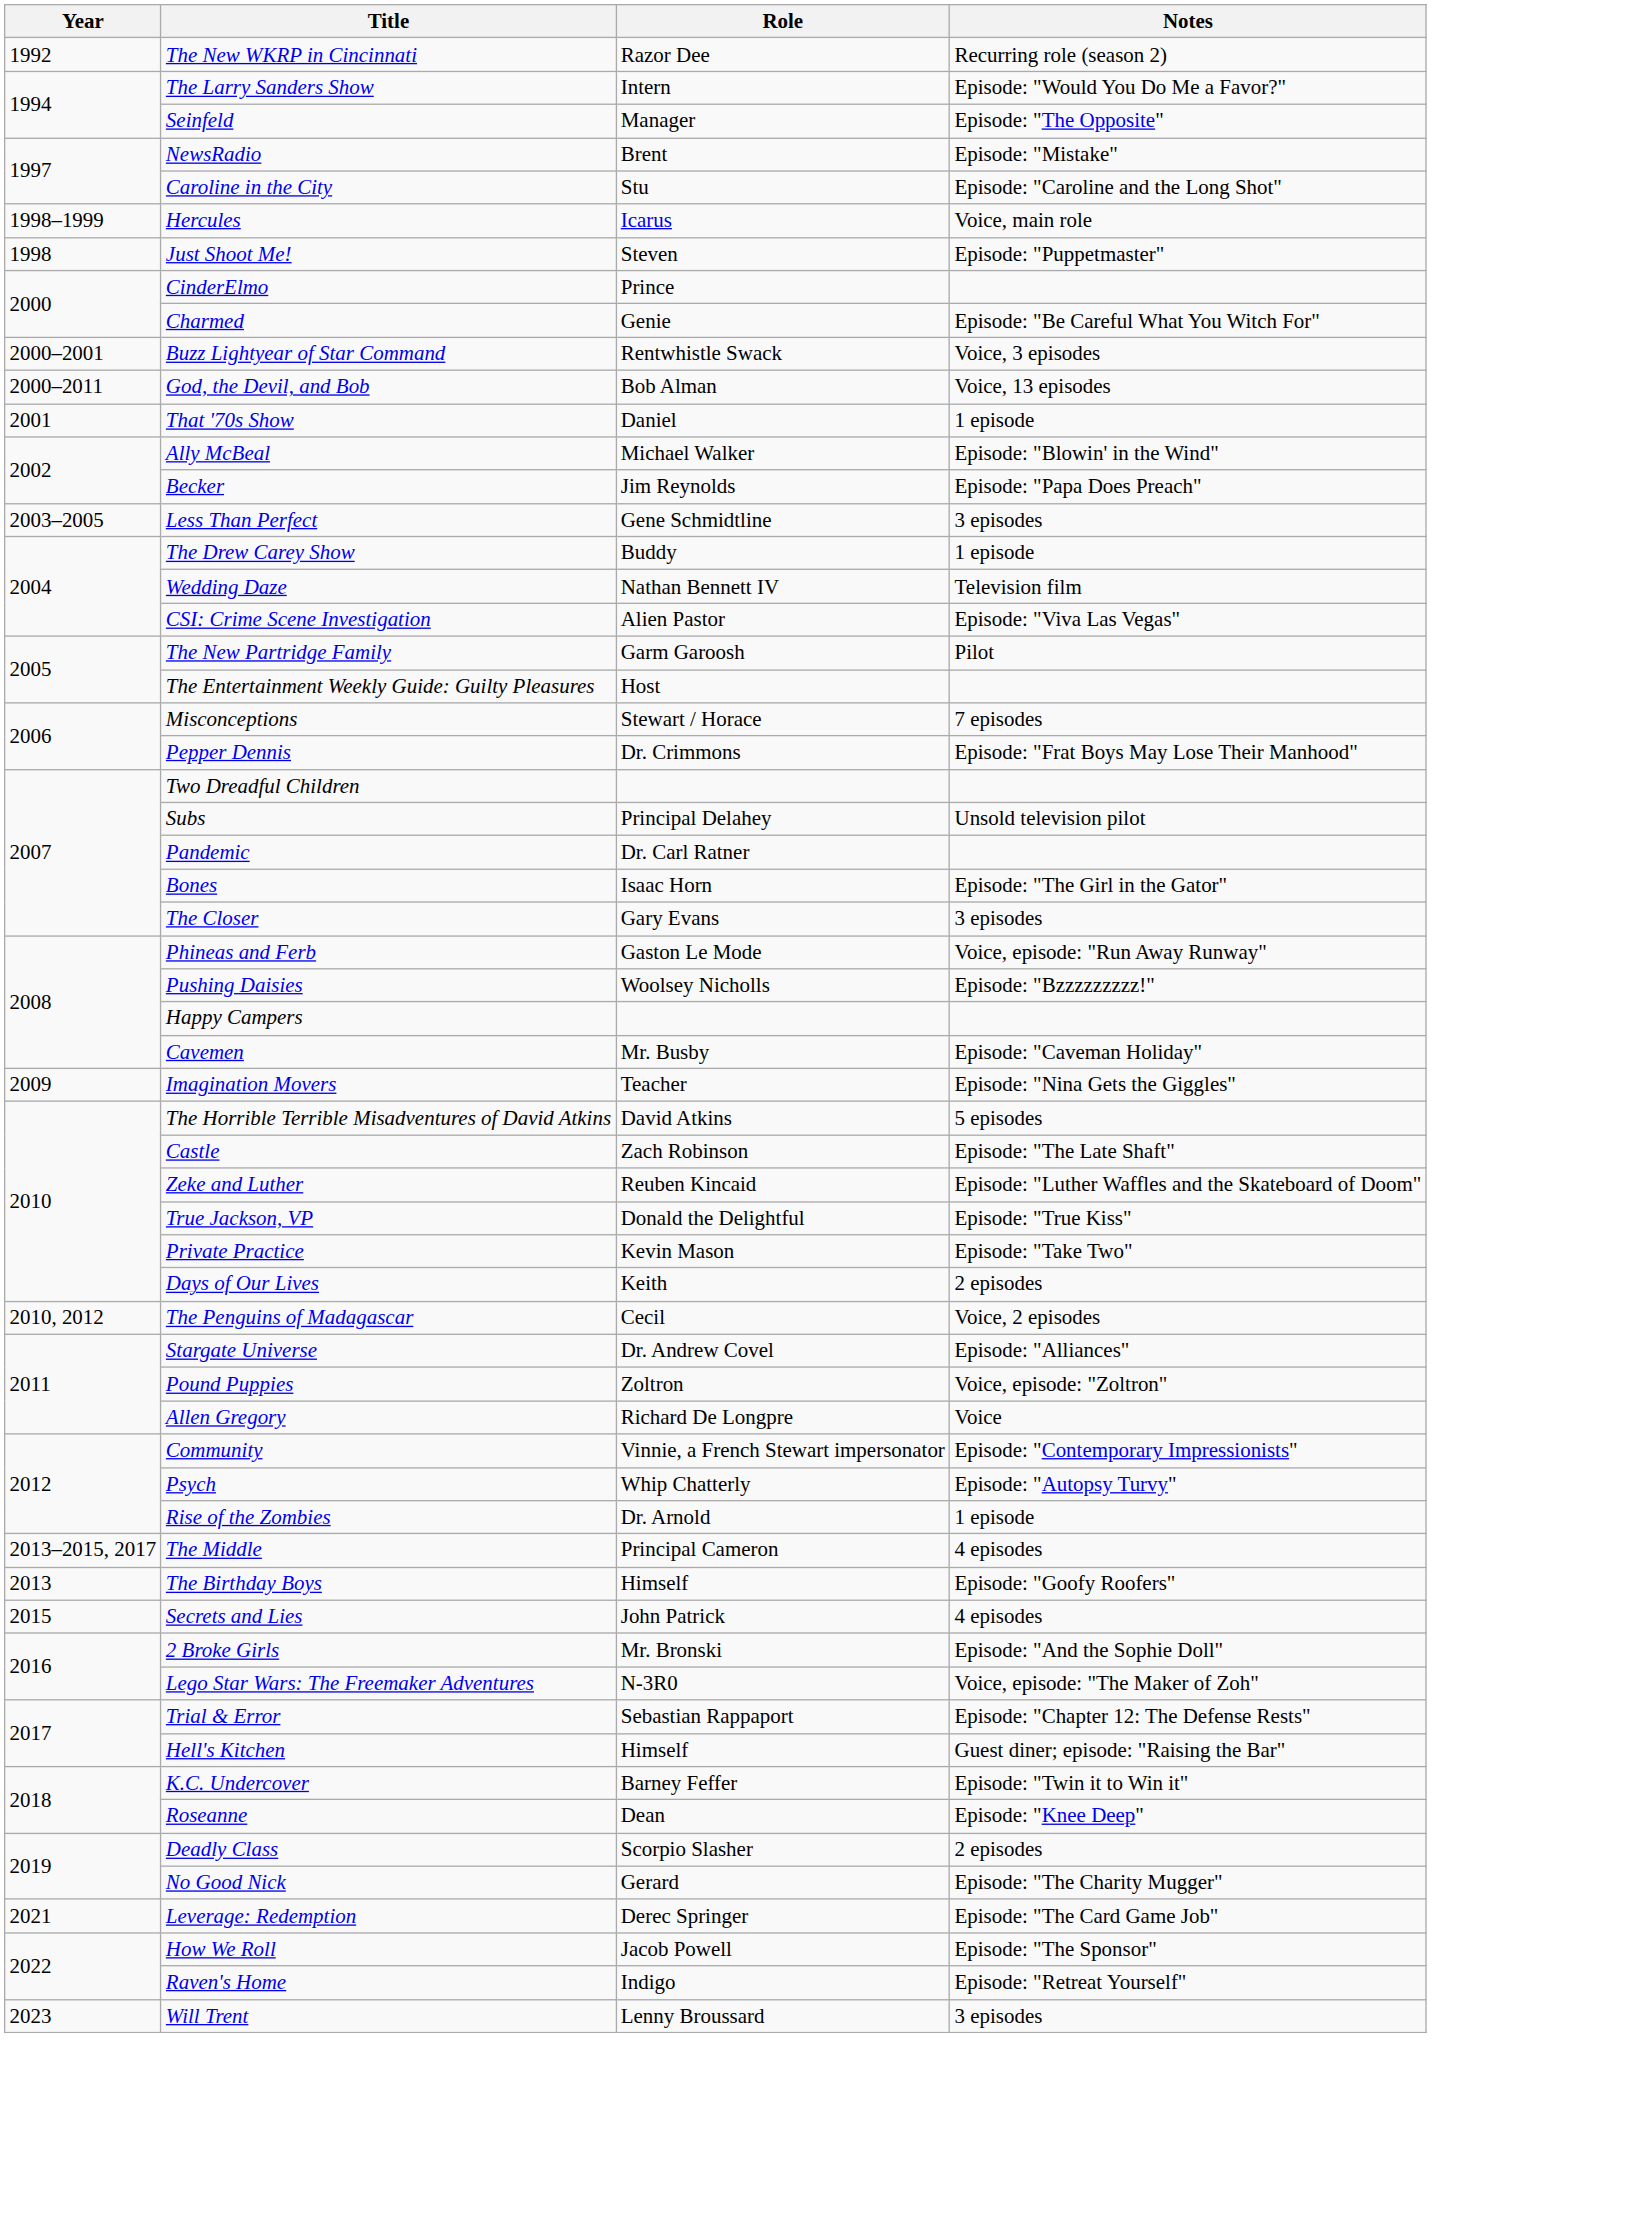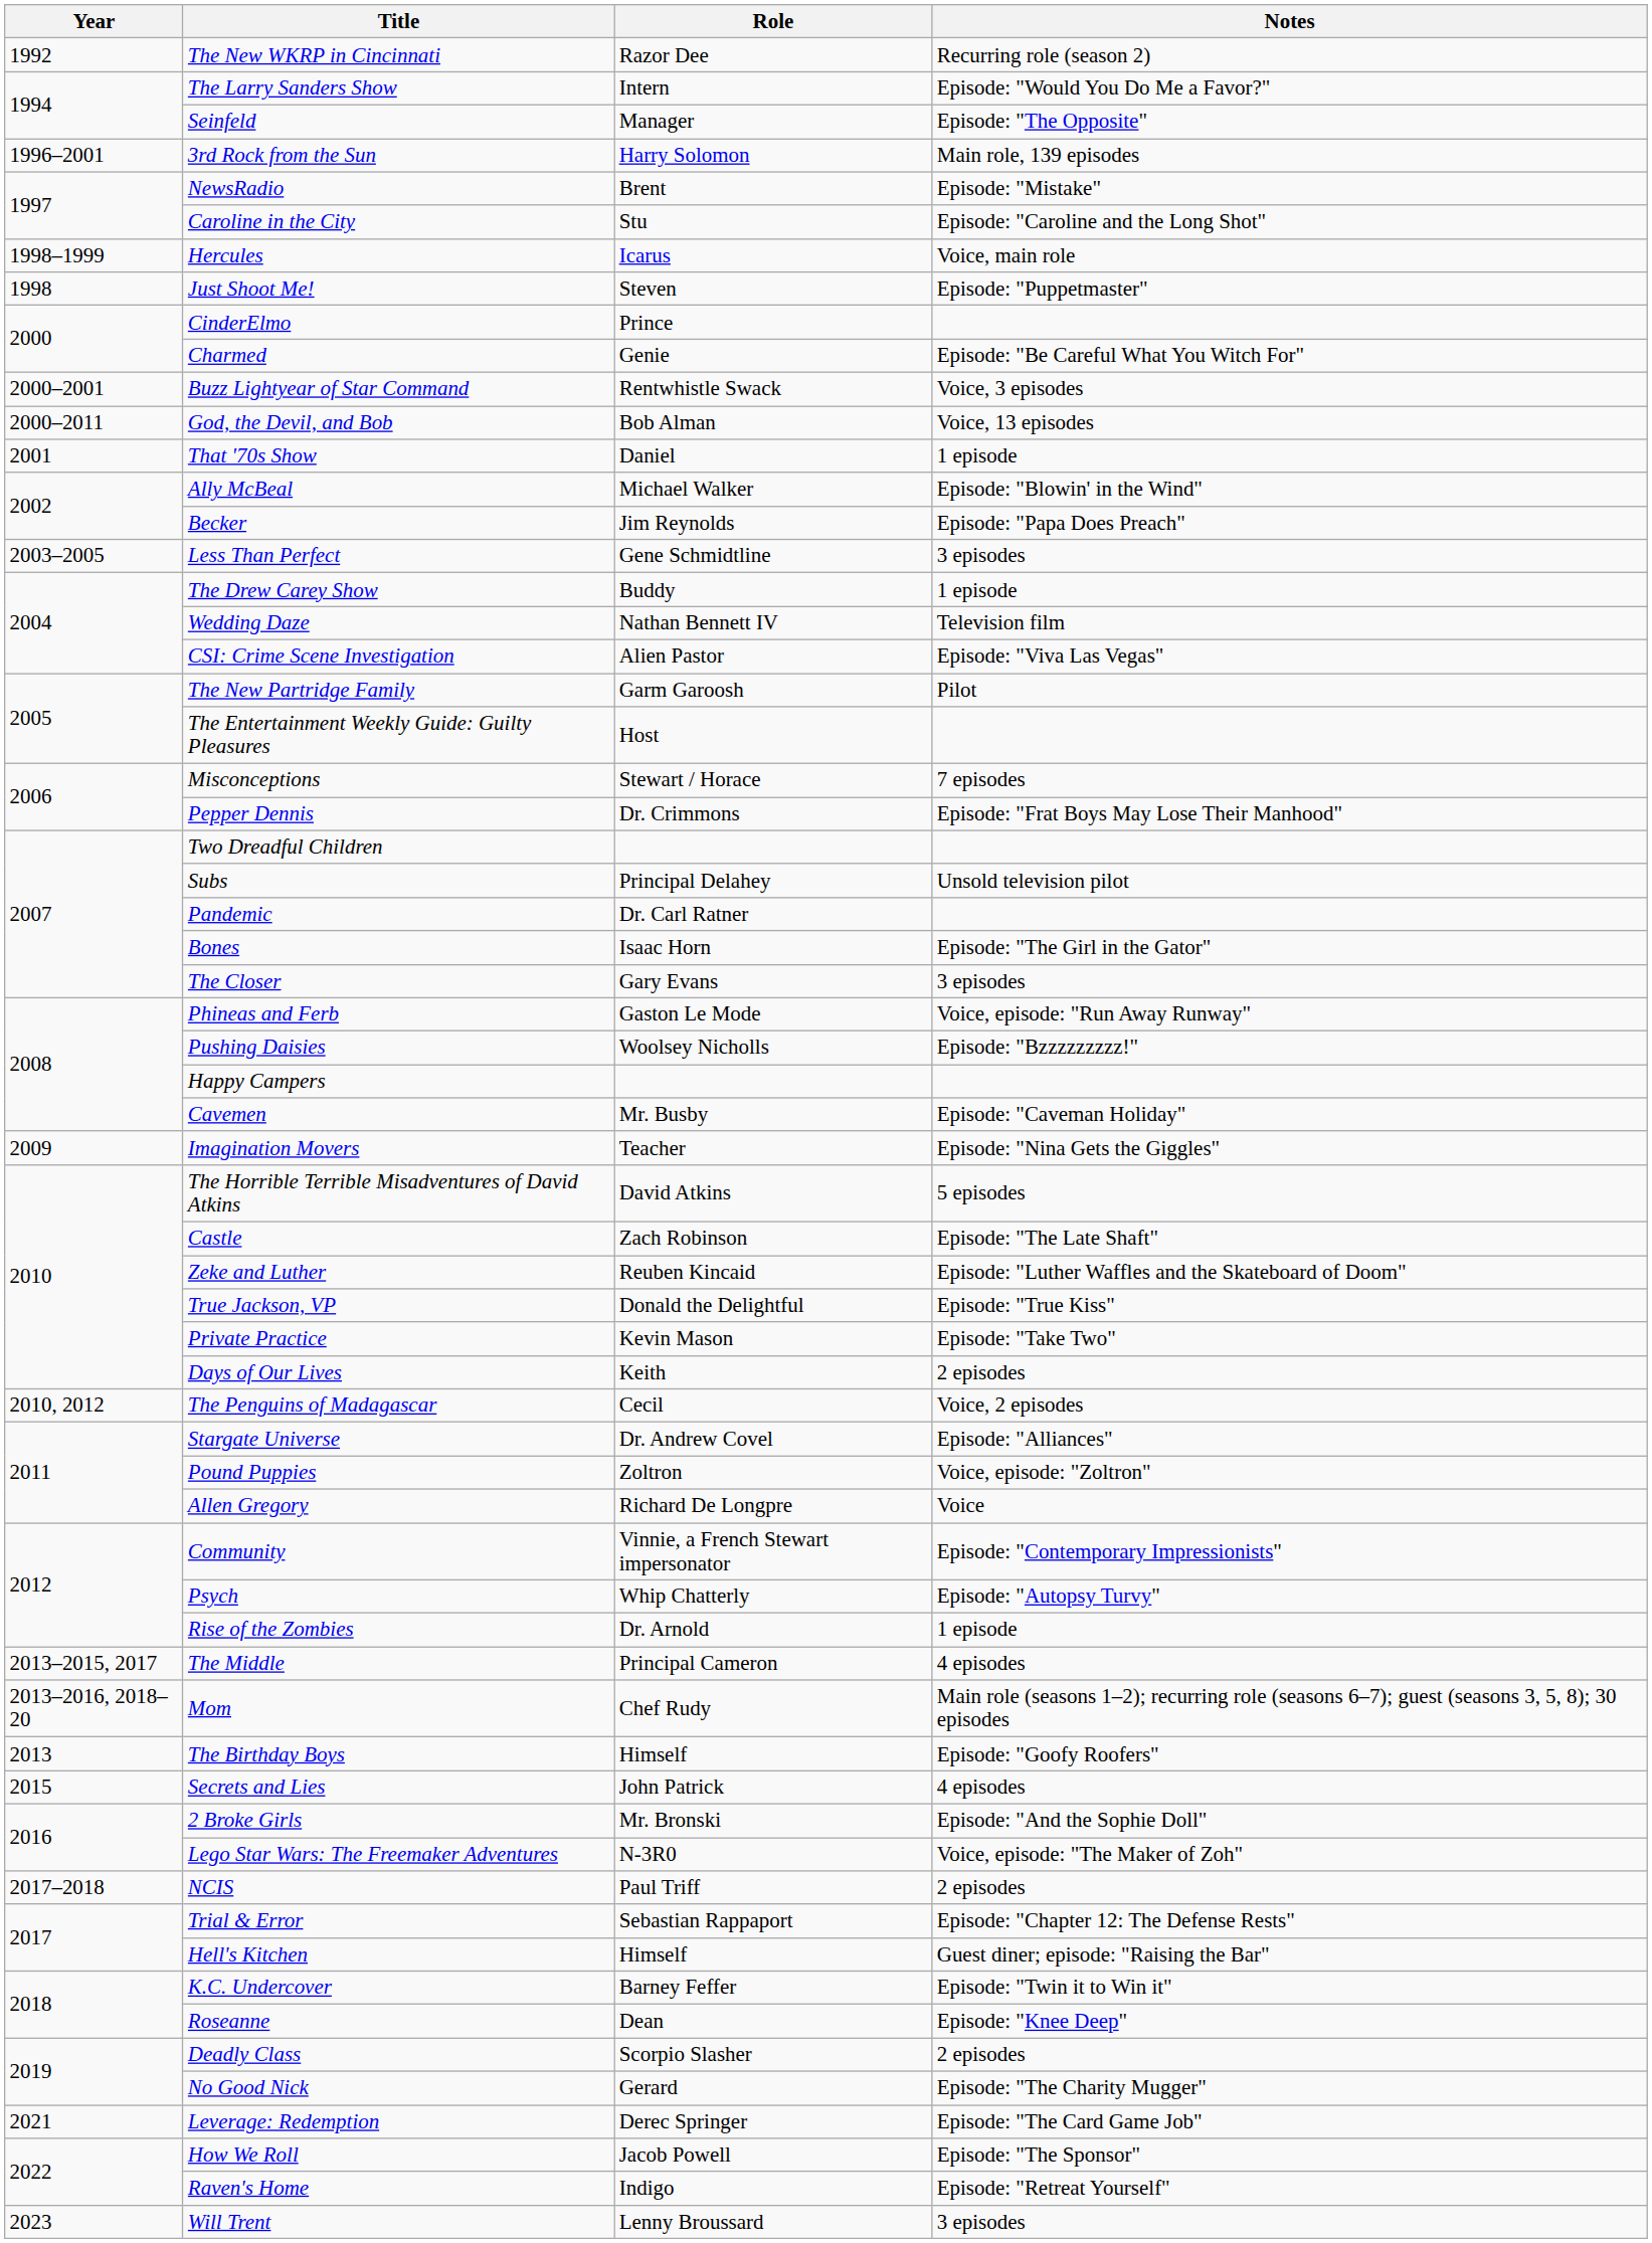+ row: 1996–2001 | 3rd Rock from the Sun | Harry Solomon | Main role, 139 episodes
+ row: 2013–2016, 2018–20 | Mom | Chef Rudy | Main role (seasons 1–2); recurring role (seasons 6–7); guest (seasons 3, 5, 8); 30 episodes
+ row: 2017–2018 | NCIS | Paul Triff | 2 episodes
